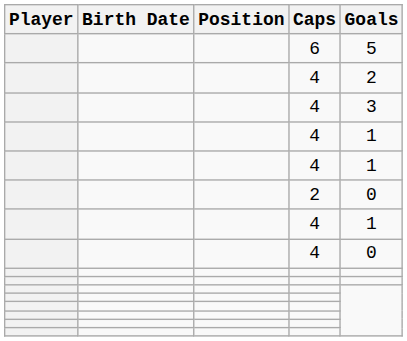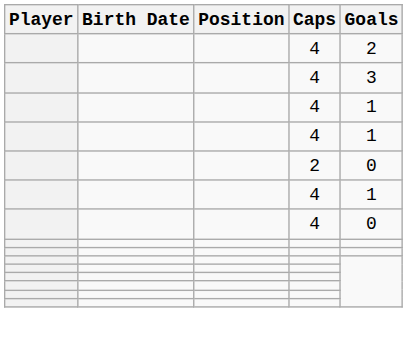- row: 6 | 5
